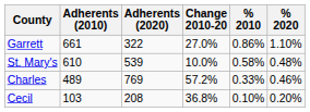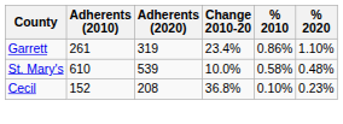Garrett | Adherents (2010): 661 -> 261
Garrett | Adherents (2020): 322 -> 319
Garrett | Change 2010-20: 27.0% -> 23.4%
- row: Charles | 489 | 769 | 57.2% | 0.33% | 0.46%
Cecil | Adherents (2010): 103 -> 152
Cecil | % 2020: 0.20% -> 0.23%
